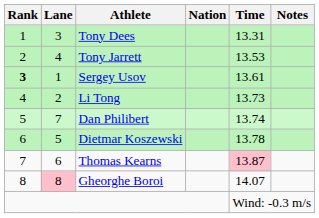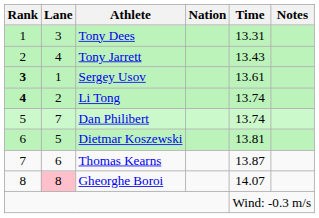Tony Jarrett | Time: 13.53 -> 13.43
Li Tong | Rank: normal -> bold
Li Tong | Time: 13.73 -> 13.74
Dietmar Koszewski | Time: 13.78 -> 13.81
Thomas Kearns | Time: pink background -> no background
